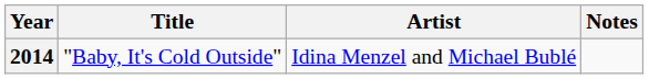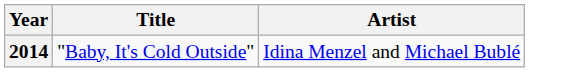- column: Notes
